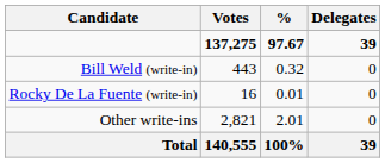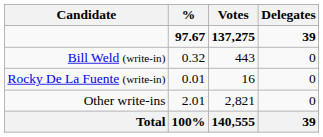columns swapped: Votes <-> %
